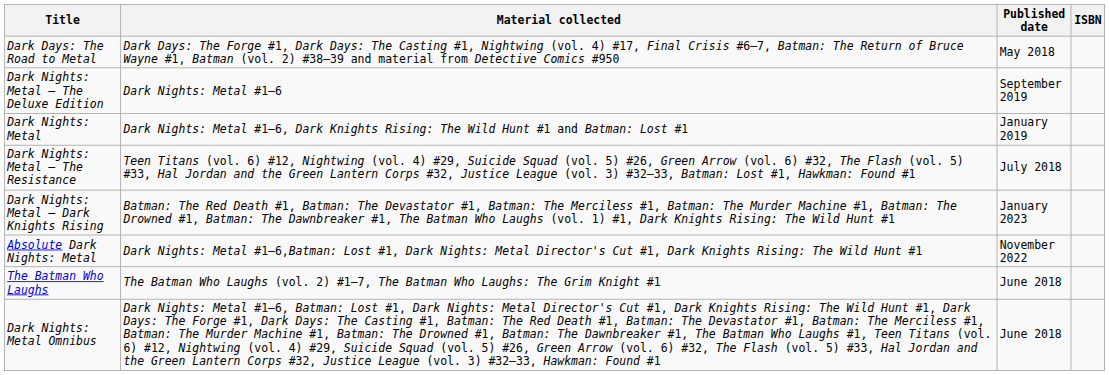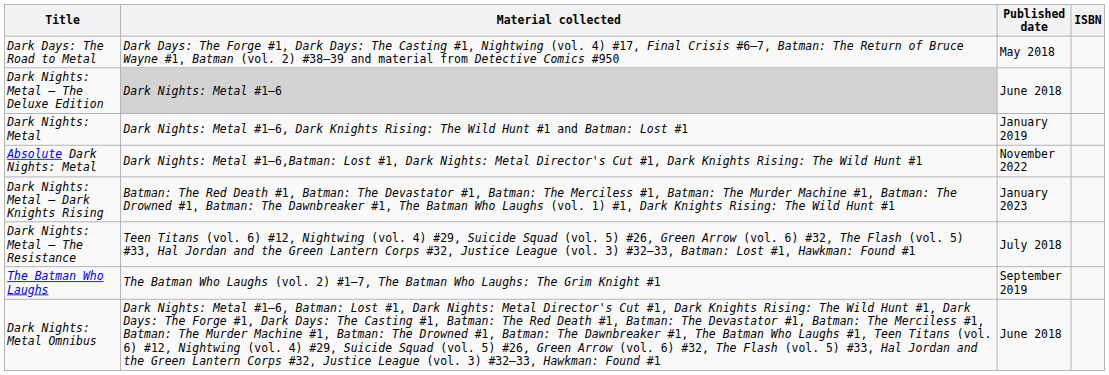Dark Nights: Metal — The Deluxe Edition | Material collected: no background -> lightgrey background
Dark Nights: Metal — The Deluxe Edition | Published date: September 2019 -> June 2018
rows swapped: Absolute Dark Nights: Metal <-> Dark Nights: Metal — The Resistance
The Batman Who Laughs | Published date: June 2018 -> September 2019
